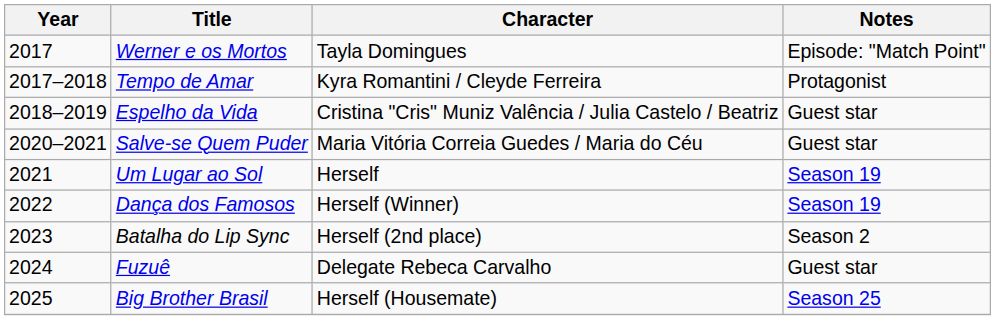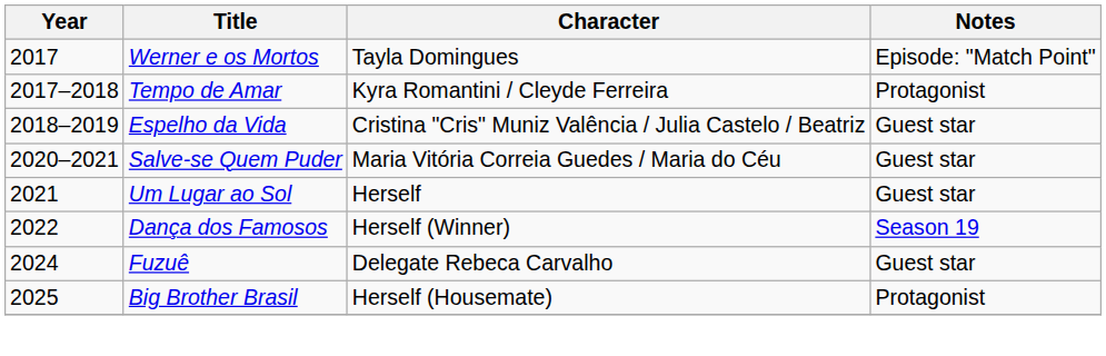Um Lugar ao Sol | Notes: Season 19 -> Guest star
- row: 2023 | Batalha do Lip Sync | Herself (2nd place) | Season 2
Big Brother Brasil | Notes: Season 25 -> Protagonist
